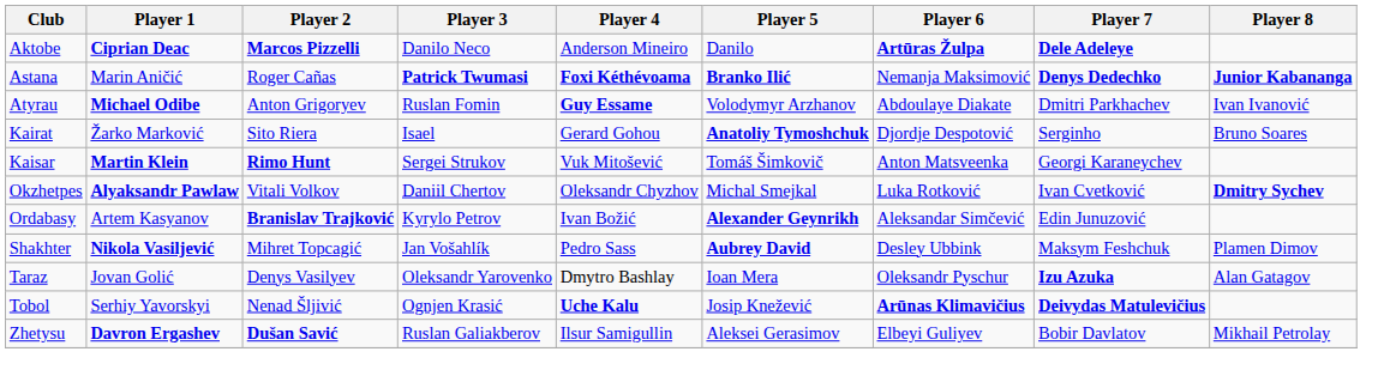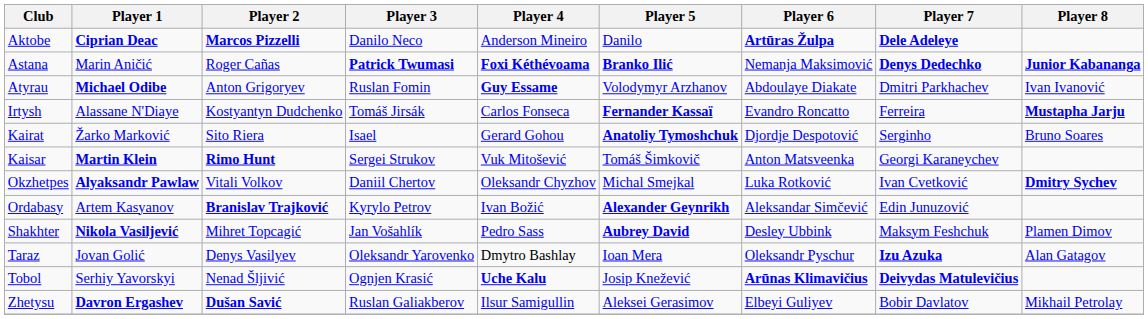+ row: Irtysh | Alassane N'Diaye | Kostyantyn Dudchenko | Tomáš Jirsák | Carlos Fonseca | Fernander Kassaï | Evandro Roncatto | Ferreira | Mustapha Jarju
